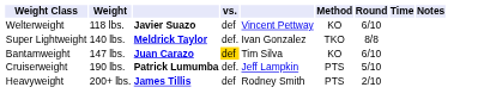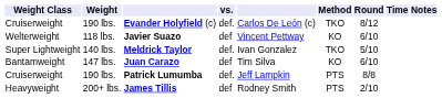+ row: Cruiserweight | 190 lbs. | Evander Holyfield (c) | def. | Carlos De León (c) | TKO | 8/12
Meldrick Taylor | Round: 8/8 -> 5/10
Juan Carazo | vs.: gold background -> no background
Patrick Lumumba | Round: 5/10 -> 8/8
